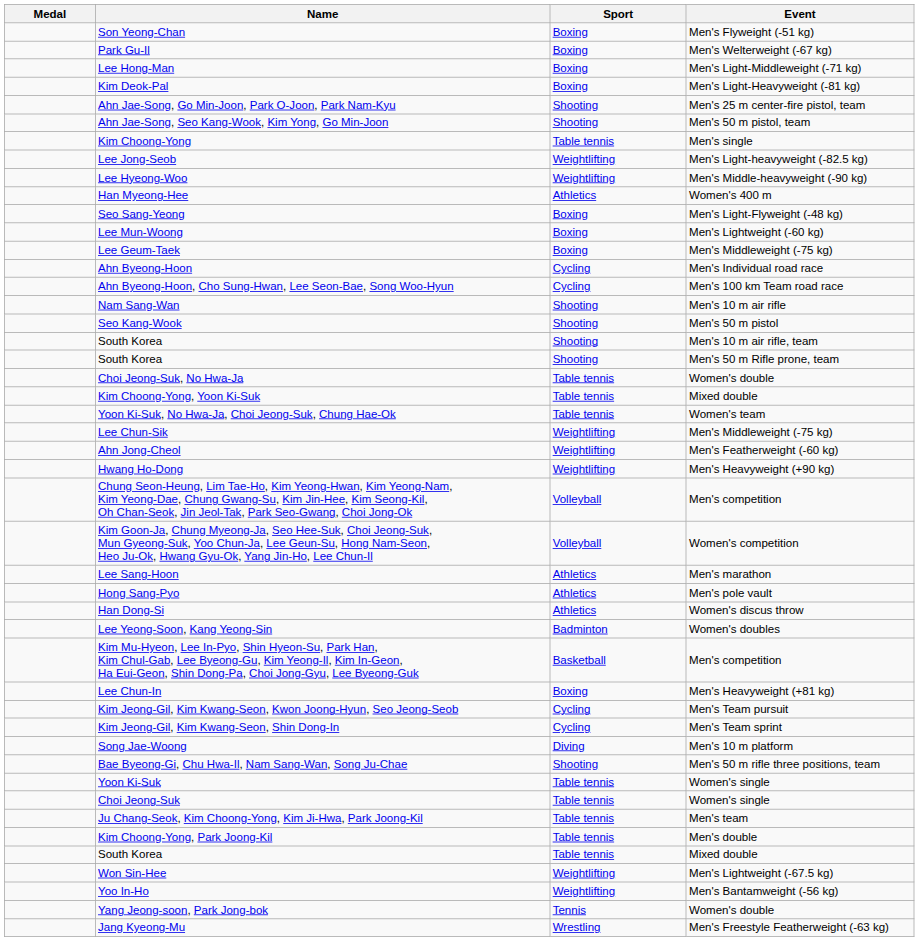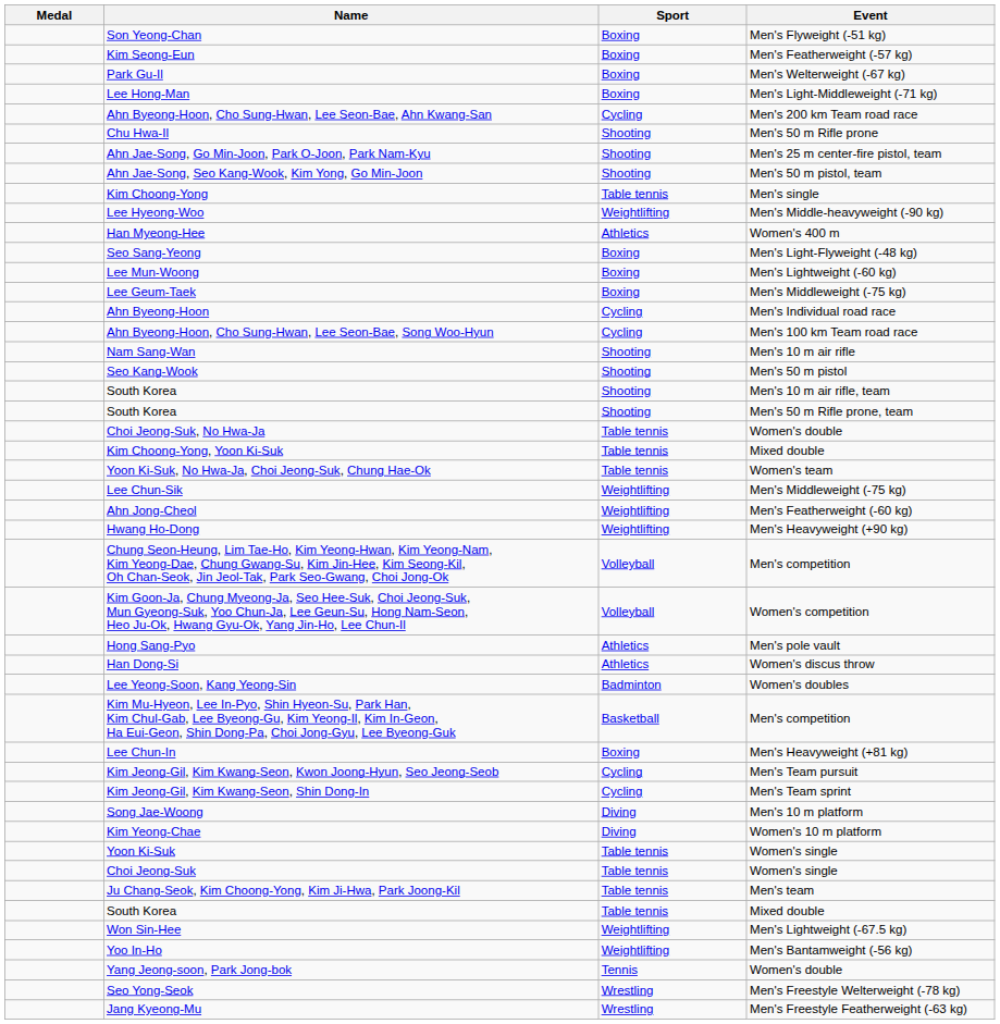+ row: Kim Seong-Eun | Boxing | Men's Featherweight (-57 kg)
- row: Kim Deok-Pal | Boxing | Men's Light-Heavyweight (-81 kg)
+ row: Ahn Byeong-Hoon, Cho Sung-Hwan, Lee Seon-Bae, Ahn Kwang-San | Cycling | Men's 200 km Team road race
+ row: Chu Hwa-Il | Shooting | Men's 50 m Rifle prone
- row: Lee Jong-Seob | Weightlifting | Men's Light-heavyweight (-82.5 kg)
- row: Lee Sang-Hoon | Athletics | Men's marathon
+ row: Kim Yeong-Chae | Diving | Women's 10 m platform
- row: Bae Byeong-Gi, Chu Hwa-Il, Nam Sang-Wan, Song Ju-Chae | Shooting | Men's 50 m rifle three positions, team
- row: Kim Choong-Yong, Park Joong-Kil | Table tennis | Men's double
+ row: Seo Yong-Seok | Wrestling | Men's Freestyle Welterweight (-78 kg)
